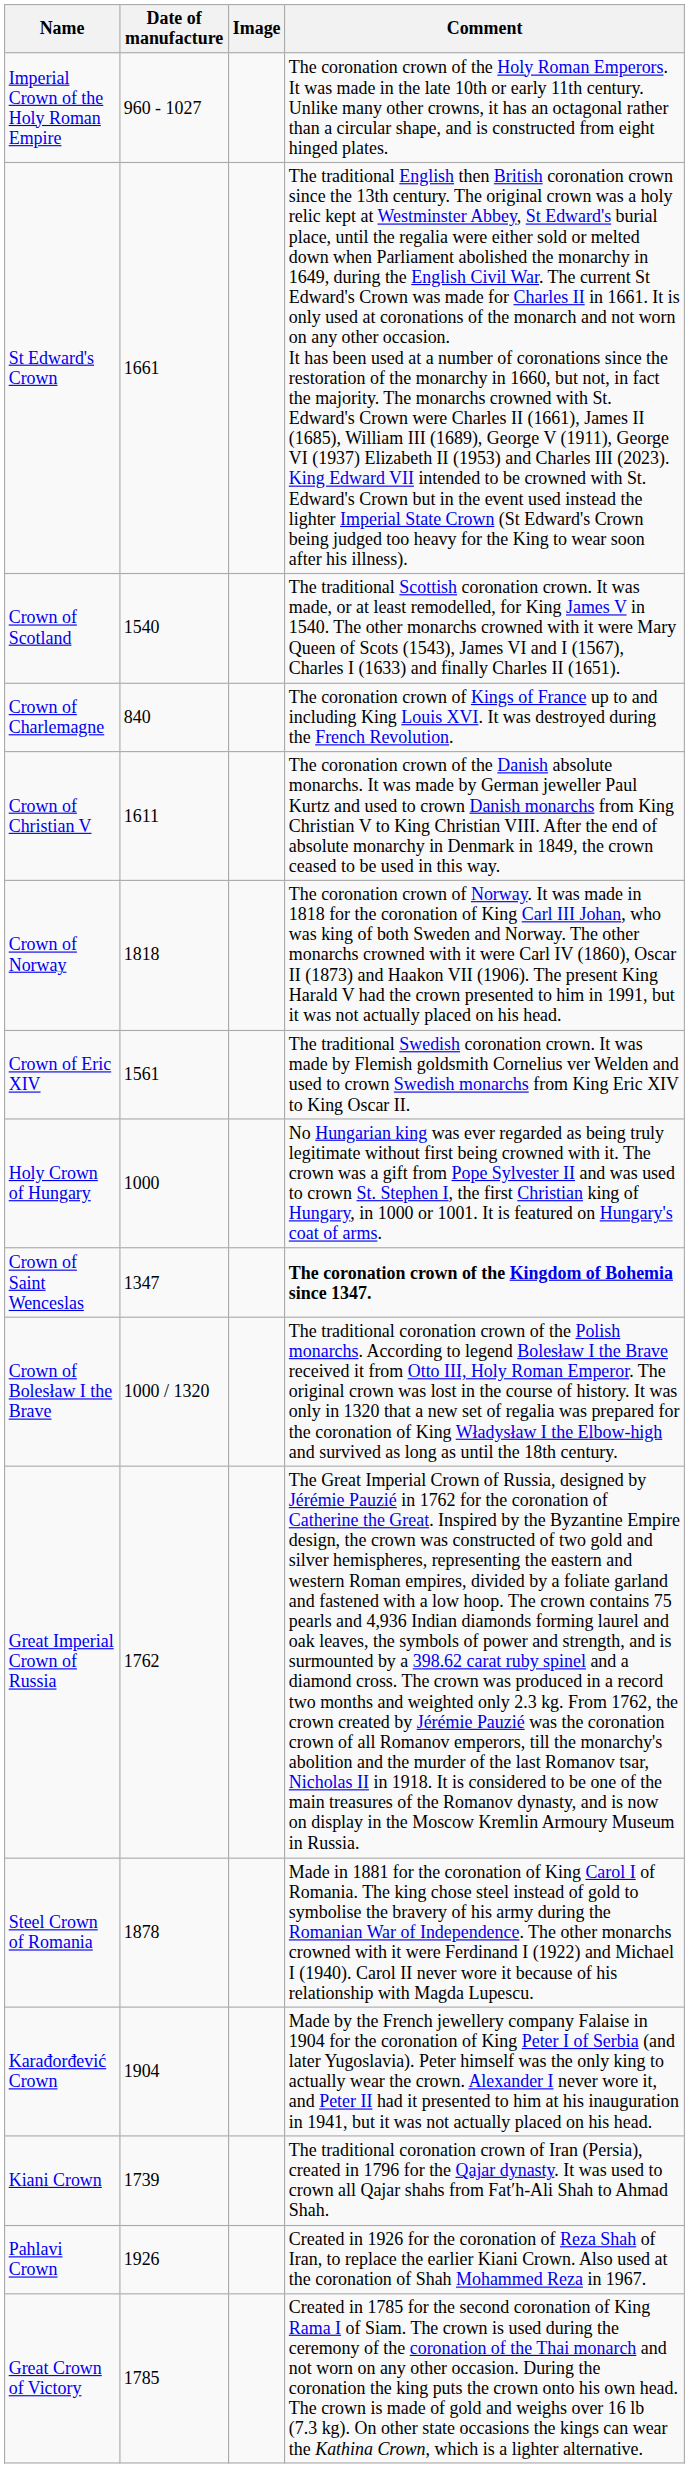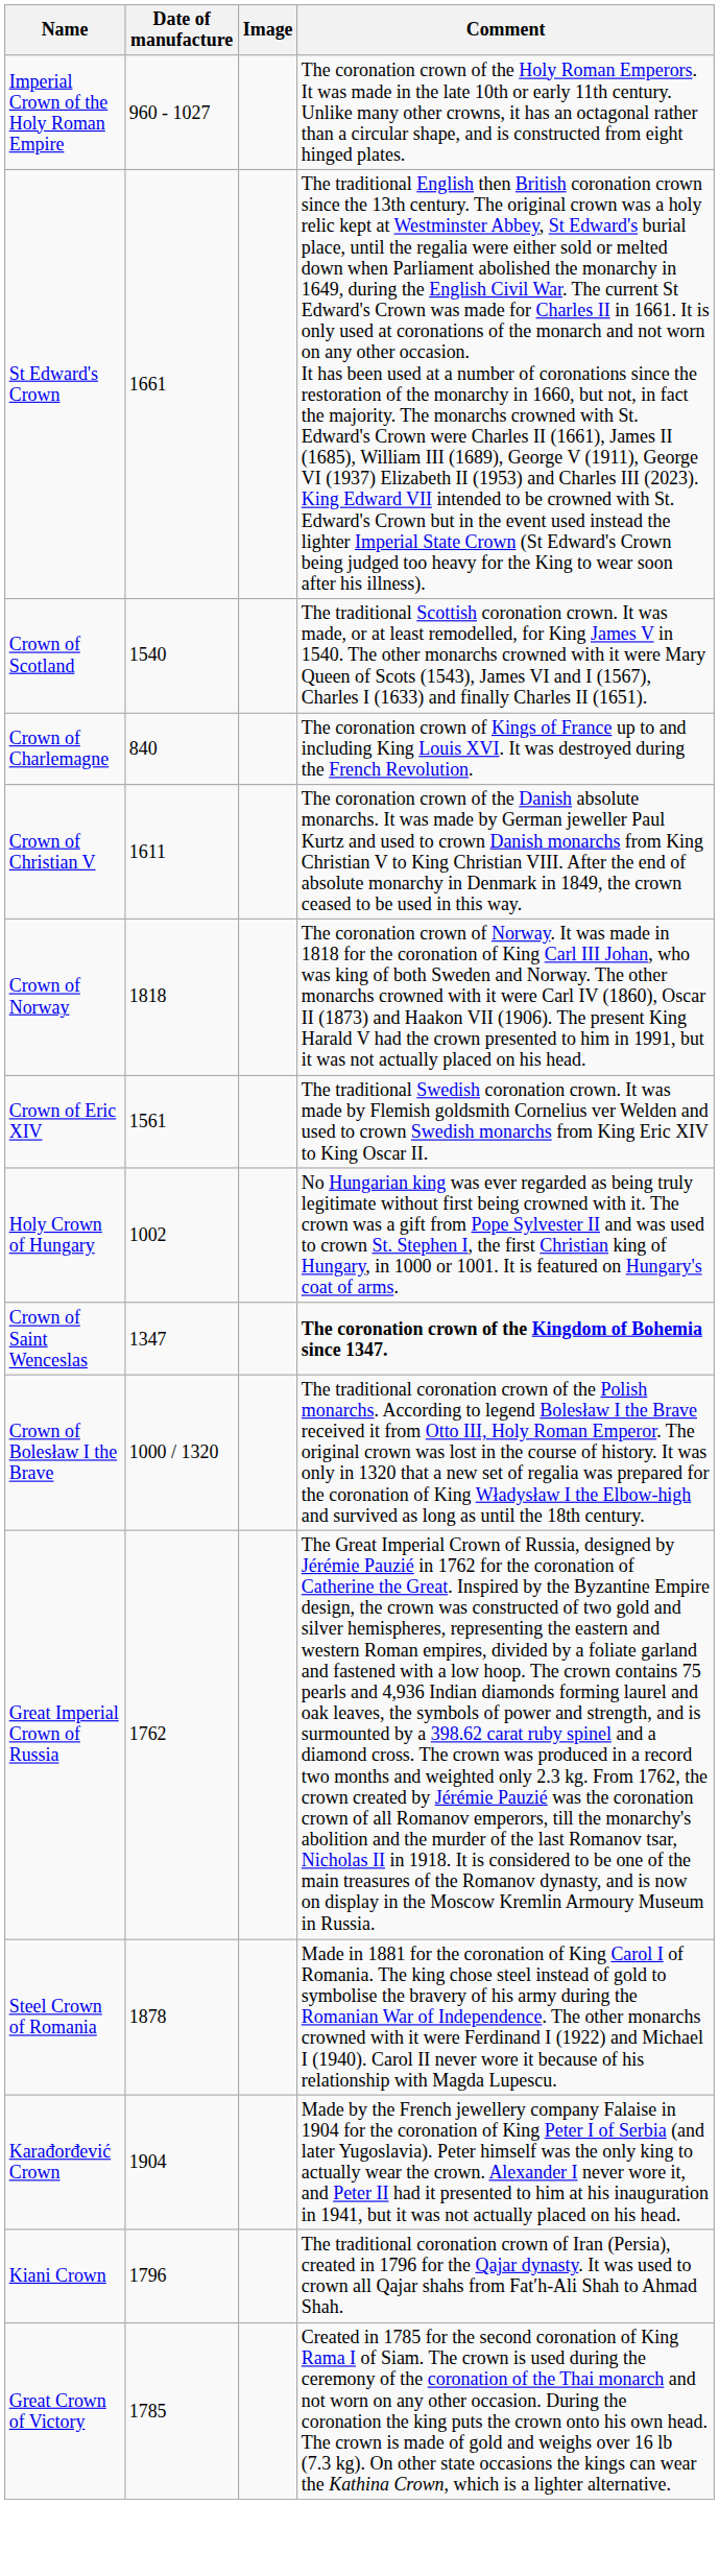Holy Crown of Hungary | Date of manufacture: 1000 -> 1002
Kiani Crown | Date of manufacture: 1739 -> 1796
- row: Pahlavi Crown | 1926 | Created in 1926 for the coronation of Reza Shah of Iran, to replace the earlier Kiani Crown. Also used at the coronation of Shah Mohammed Reza in 1967.
